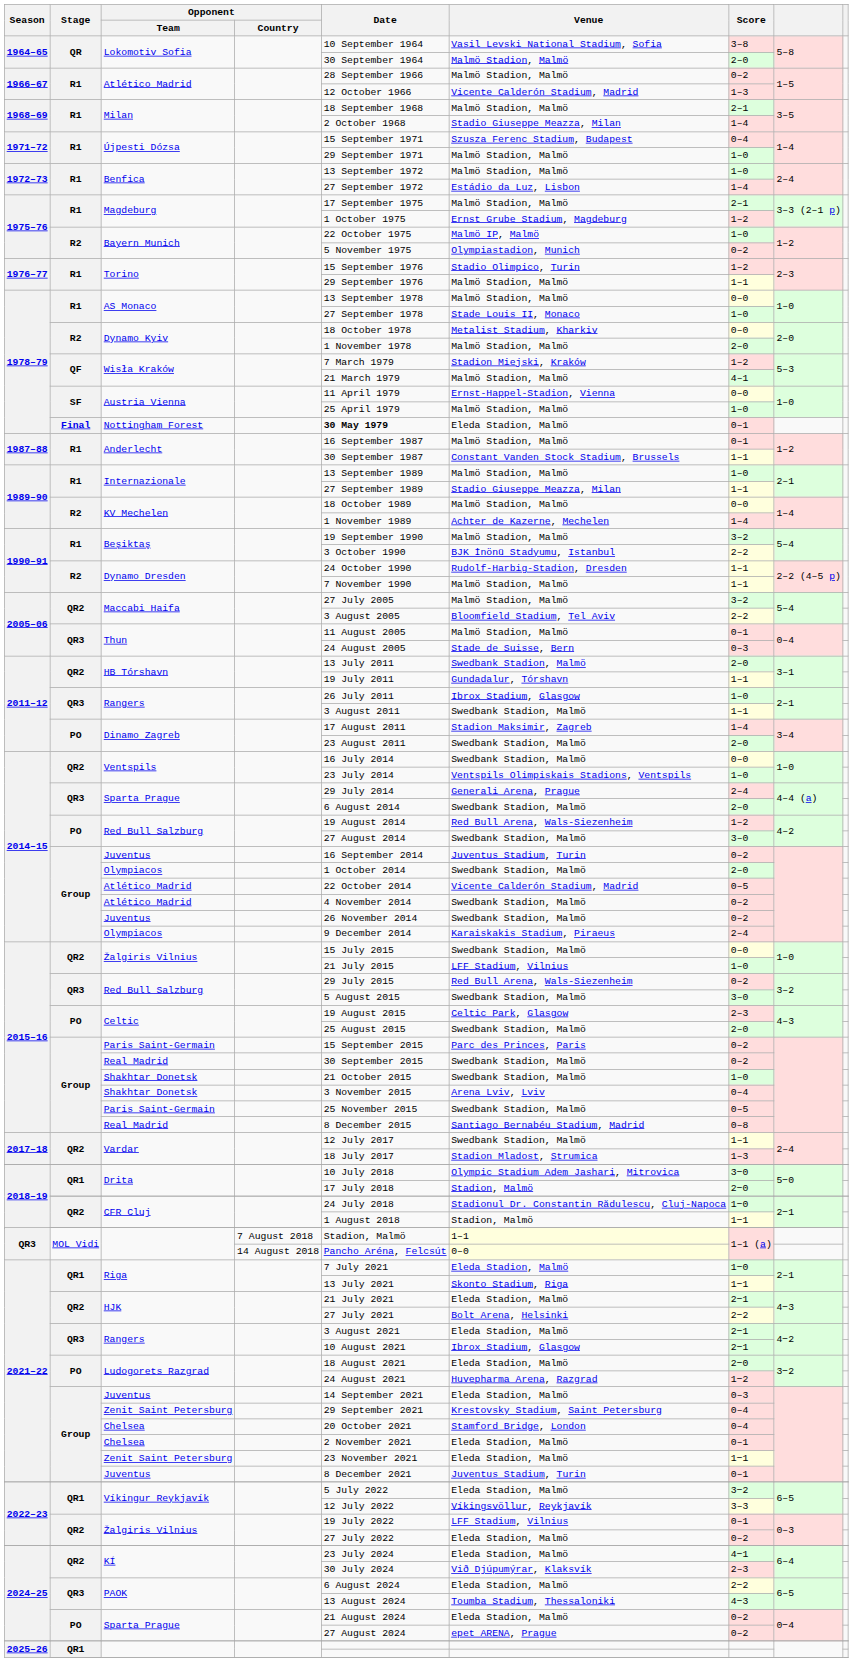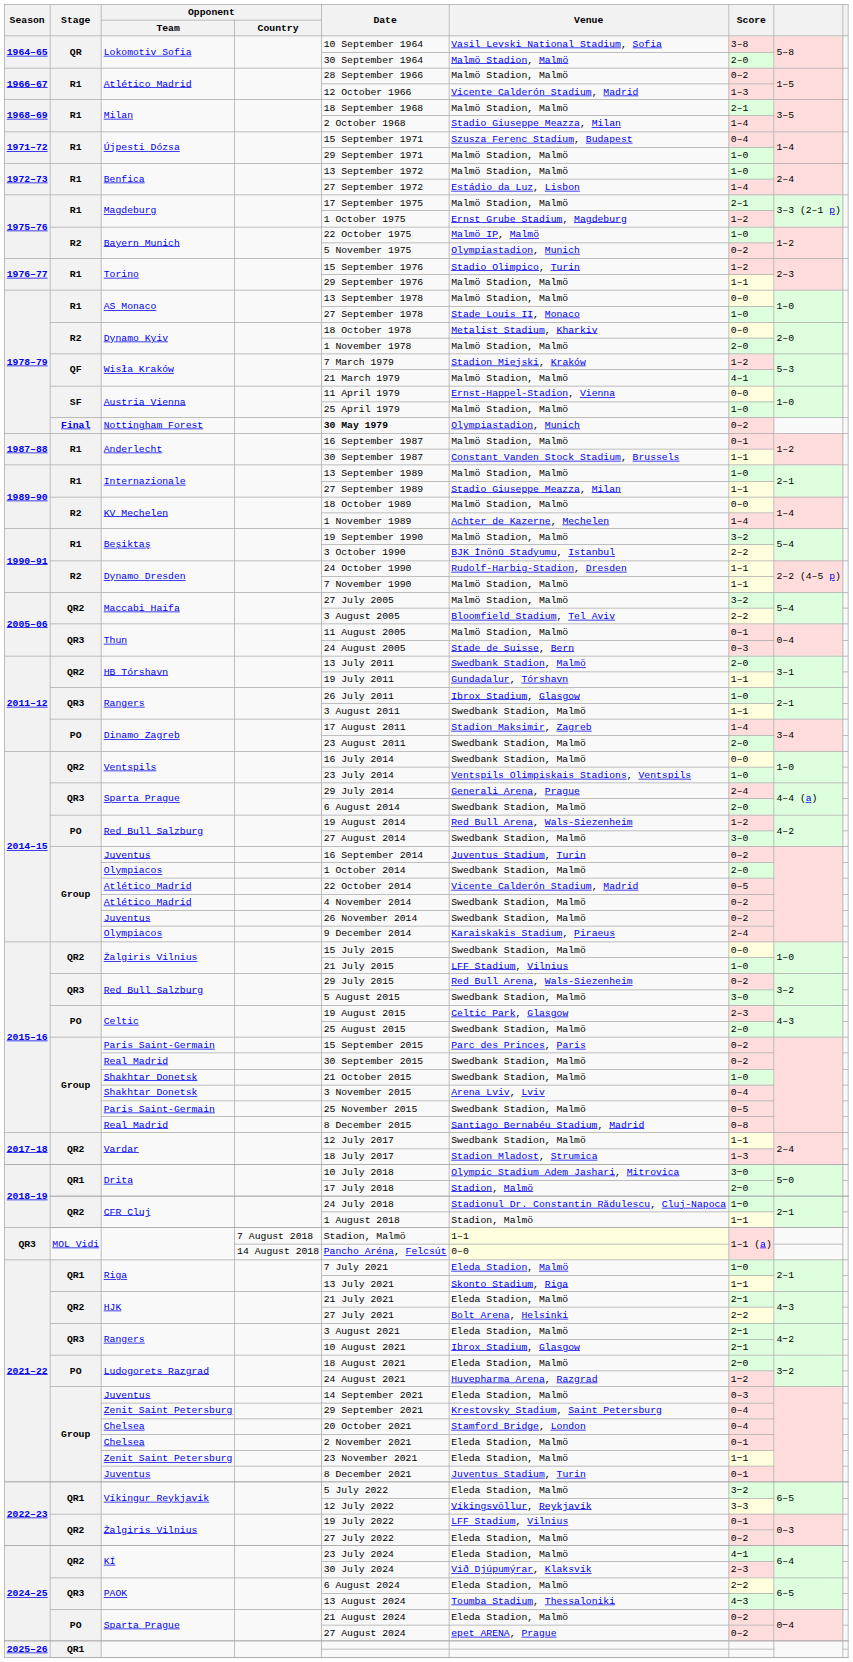Nottingham Forest | Venue: Eleda Stadion, Malmö -> Olympiastadion, Munich
Nottingham Forest | Score: 0–1 -> 0–2
